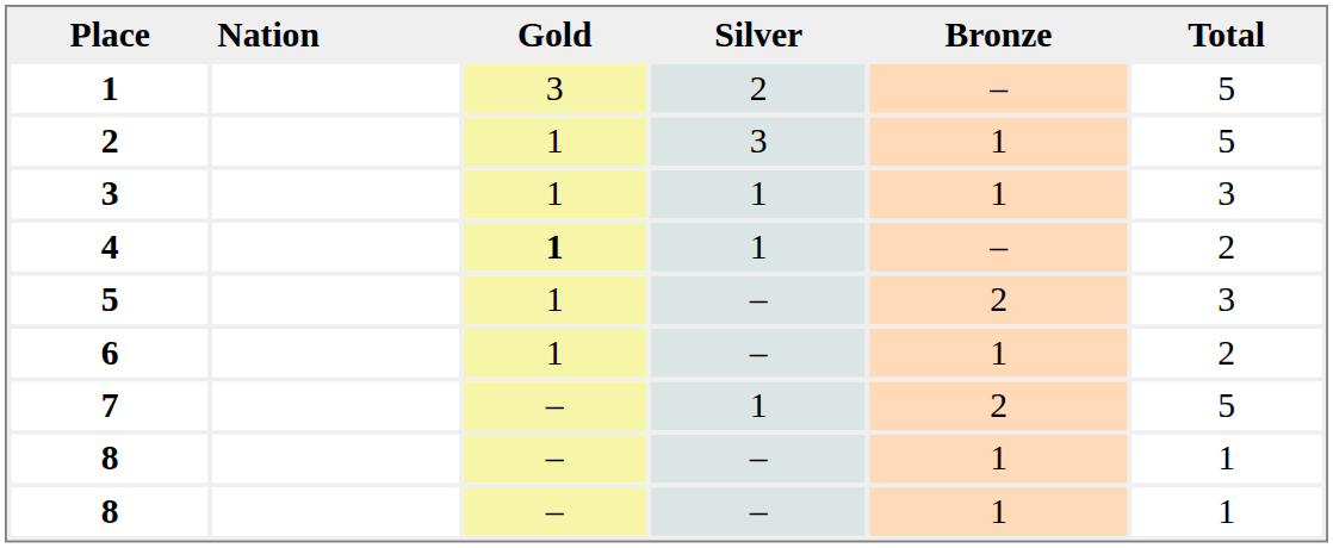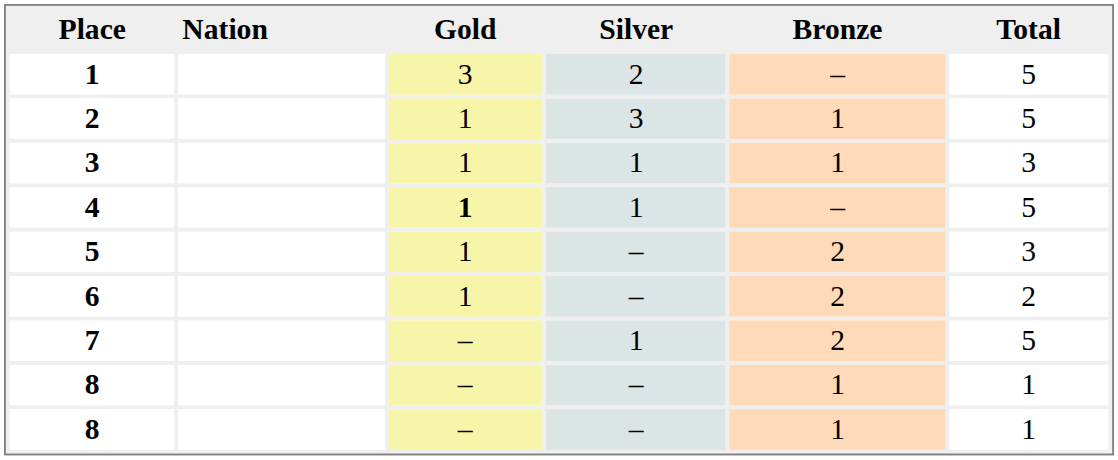4 | Total: 2 -> 5
6 | Bronze: 1 -> 2
